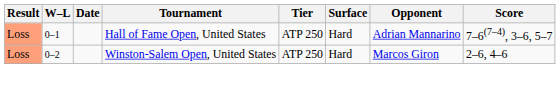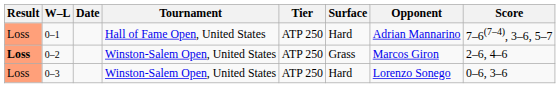0–2 | Result: normal -> bold
0–2 | Surface: Hard -> Grass
+ row: Loss | 0–3 | Winston-Salem Open, United States | ATP 250 | Hard | Lorenzo Sonego | 0–6, 3–6
